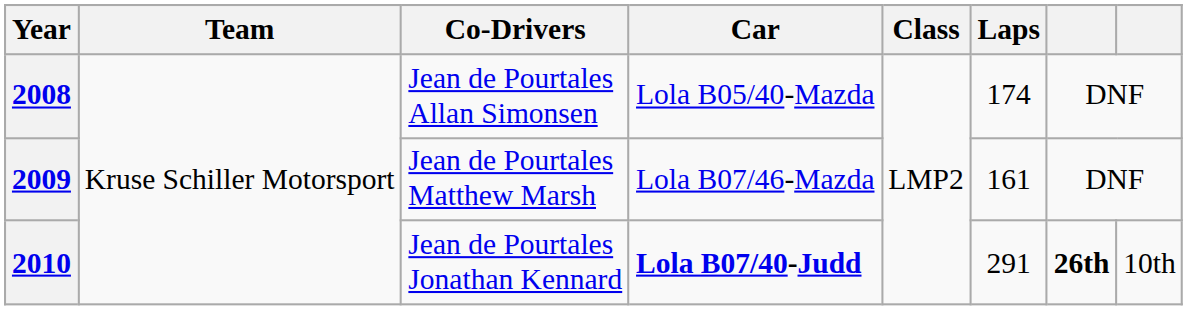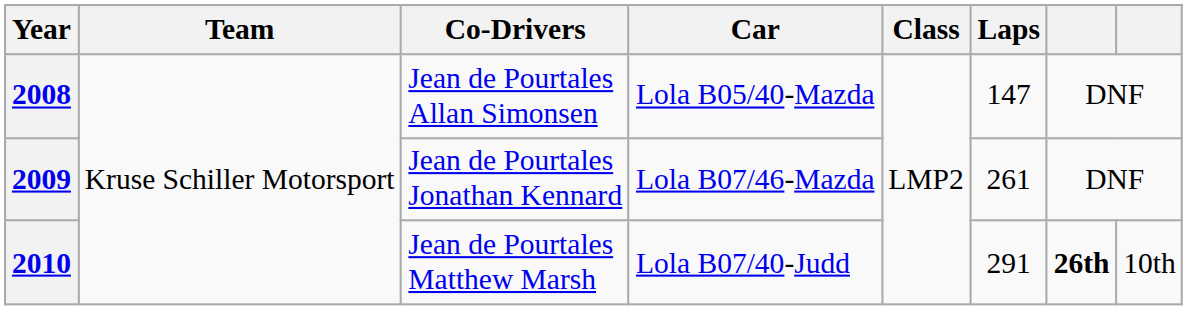2008 | Laps: 174 -> 147
2009 | Co-Drivers: Jean de Pourtales Matthew Marsh -> Jean de Pourtales Jonathan Kennard
2009 | Laps: 161 -> 261
2010 | Co-Drivers: Jean de Pourtales Jonathan Kennard -> Jean de Pourtales Matthew Marsh
2010 | Car: bold -> normal
